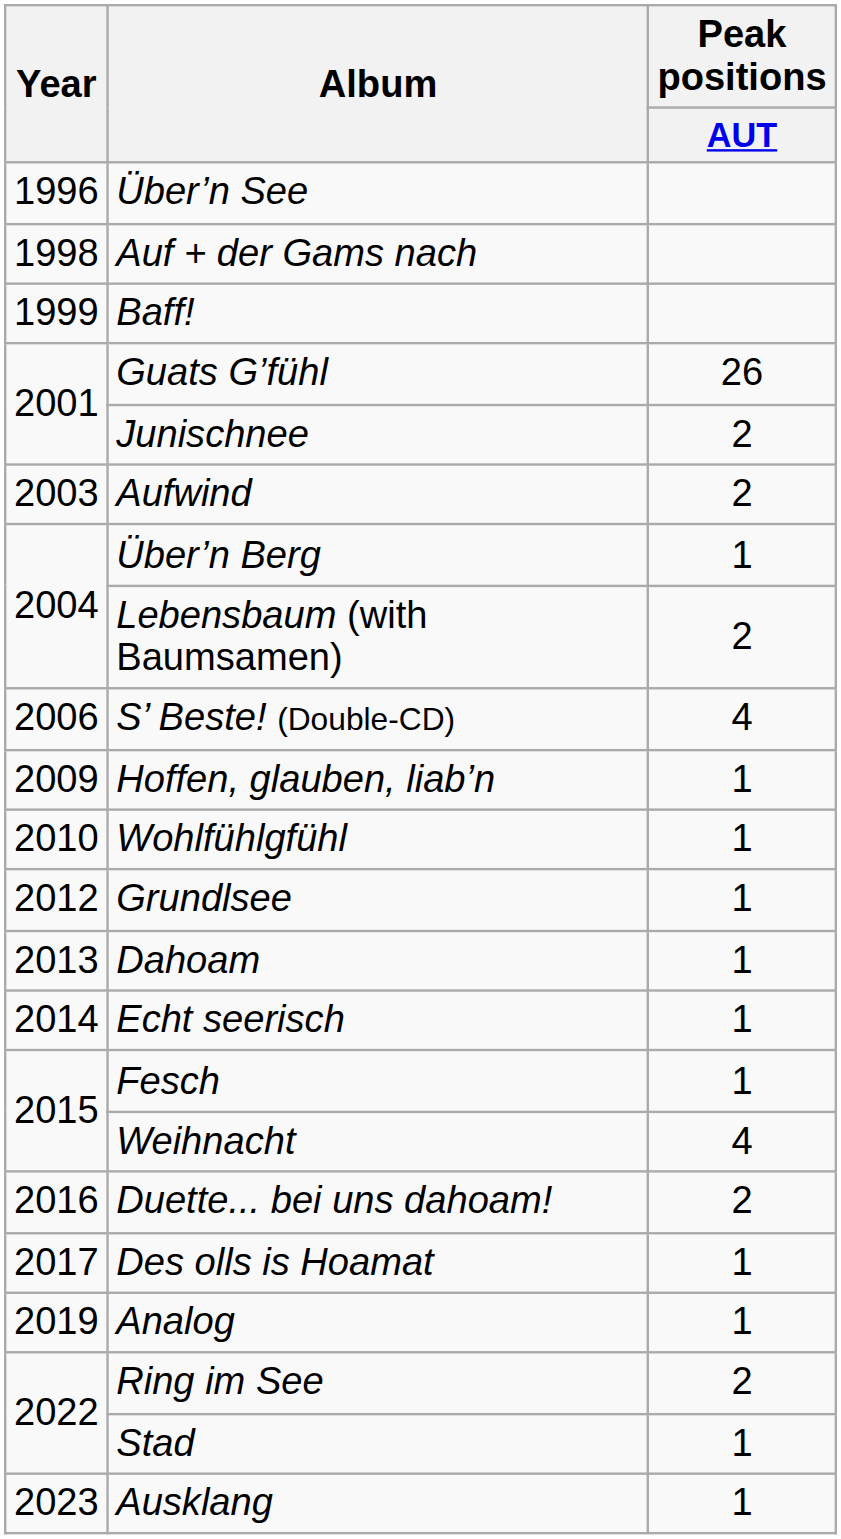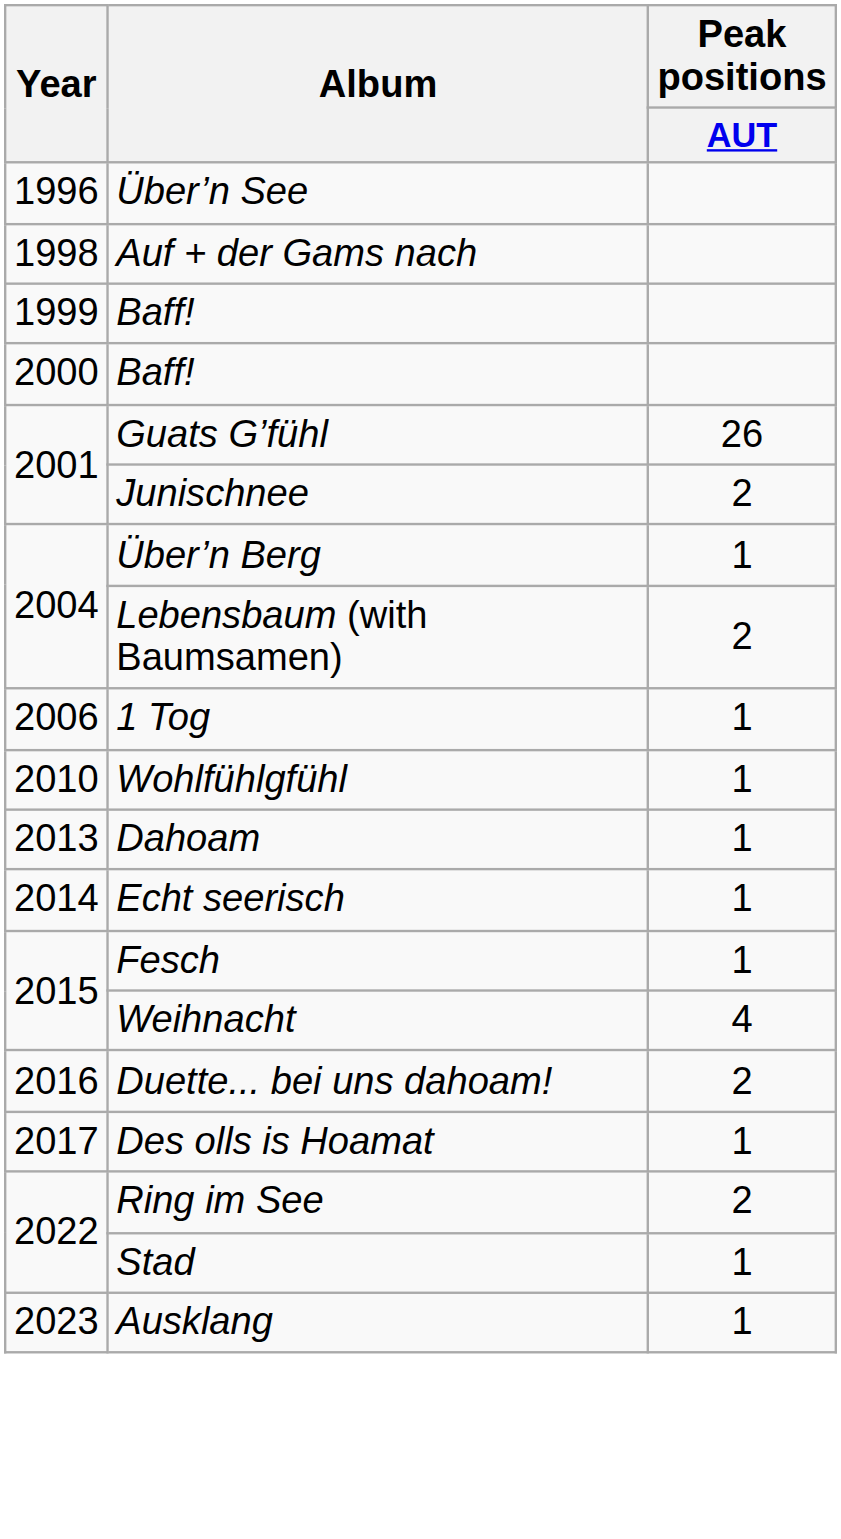+ row: 2000 | Baff!
- row: 2003 | Aufwind | 2
- row: 2006 | S’ Beste! (Double-CD) | 4
+ row: 2006 | 1 Tog | 1
- row: 2009 | Hoffen, glauben, liab’n | 1
- row: 2012 | Grundlsee | 1
- row: 2019 | Analog | 1
